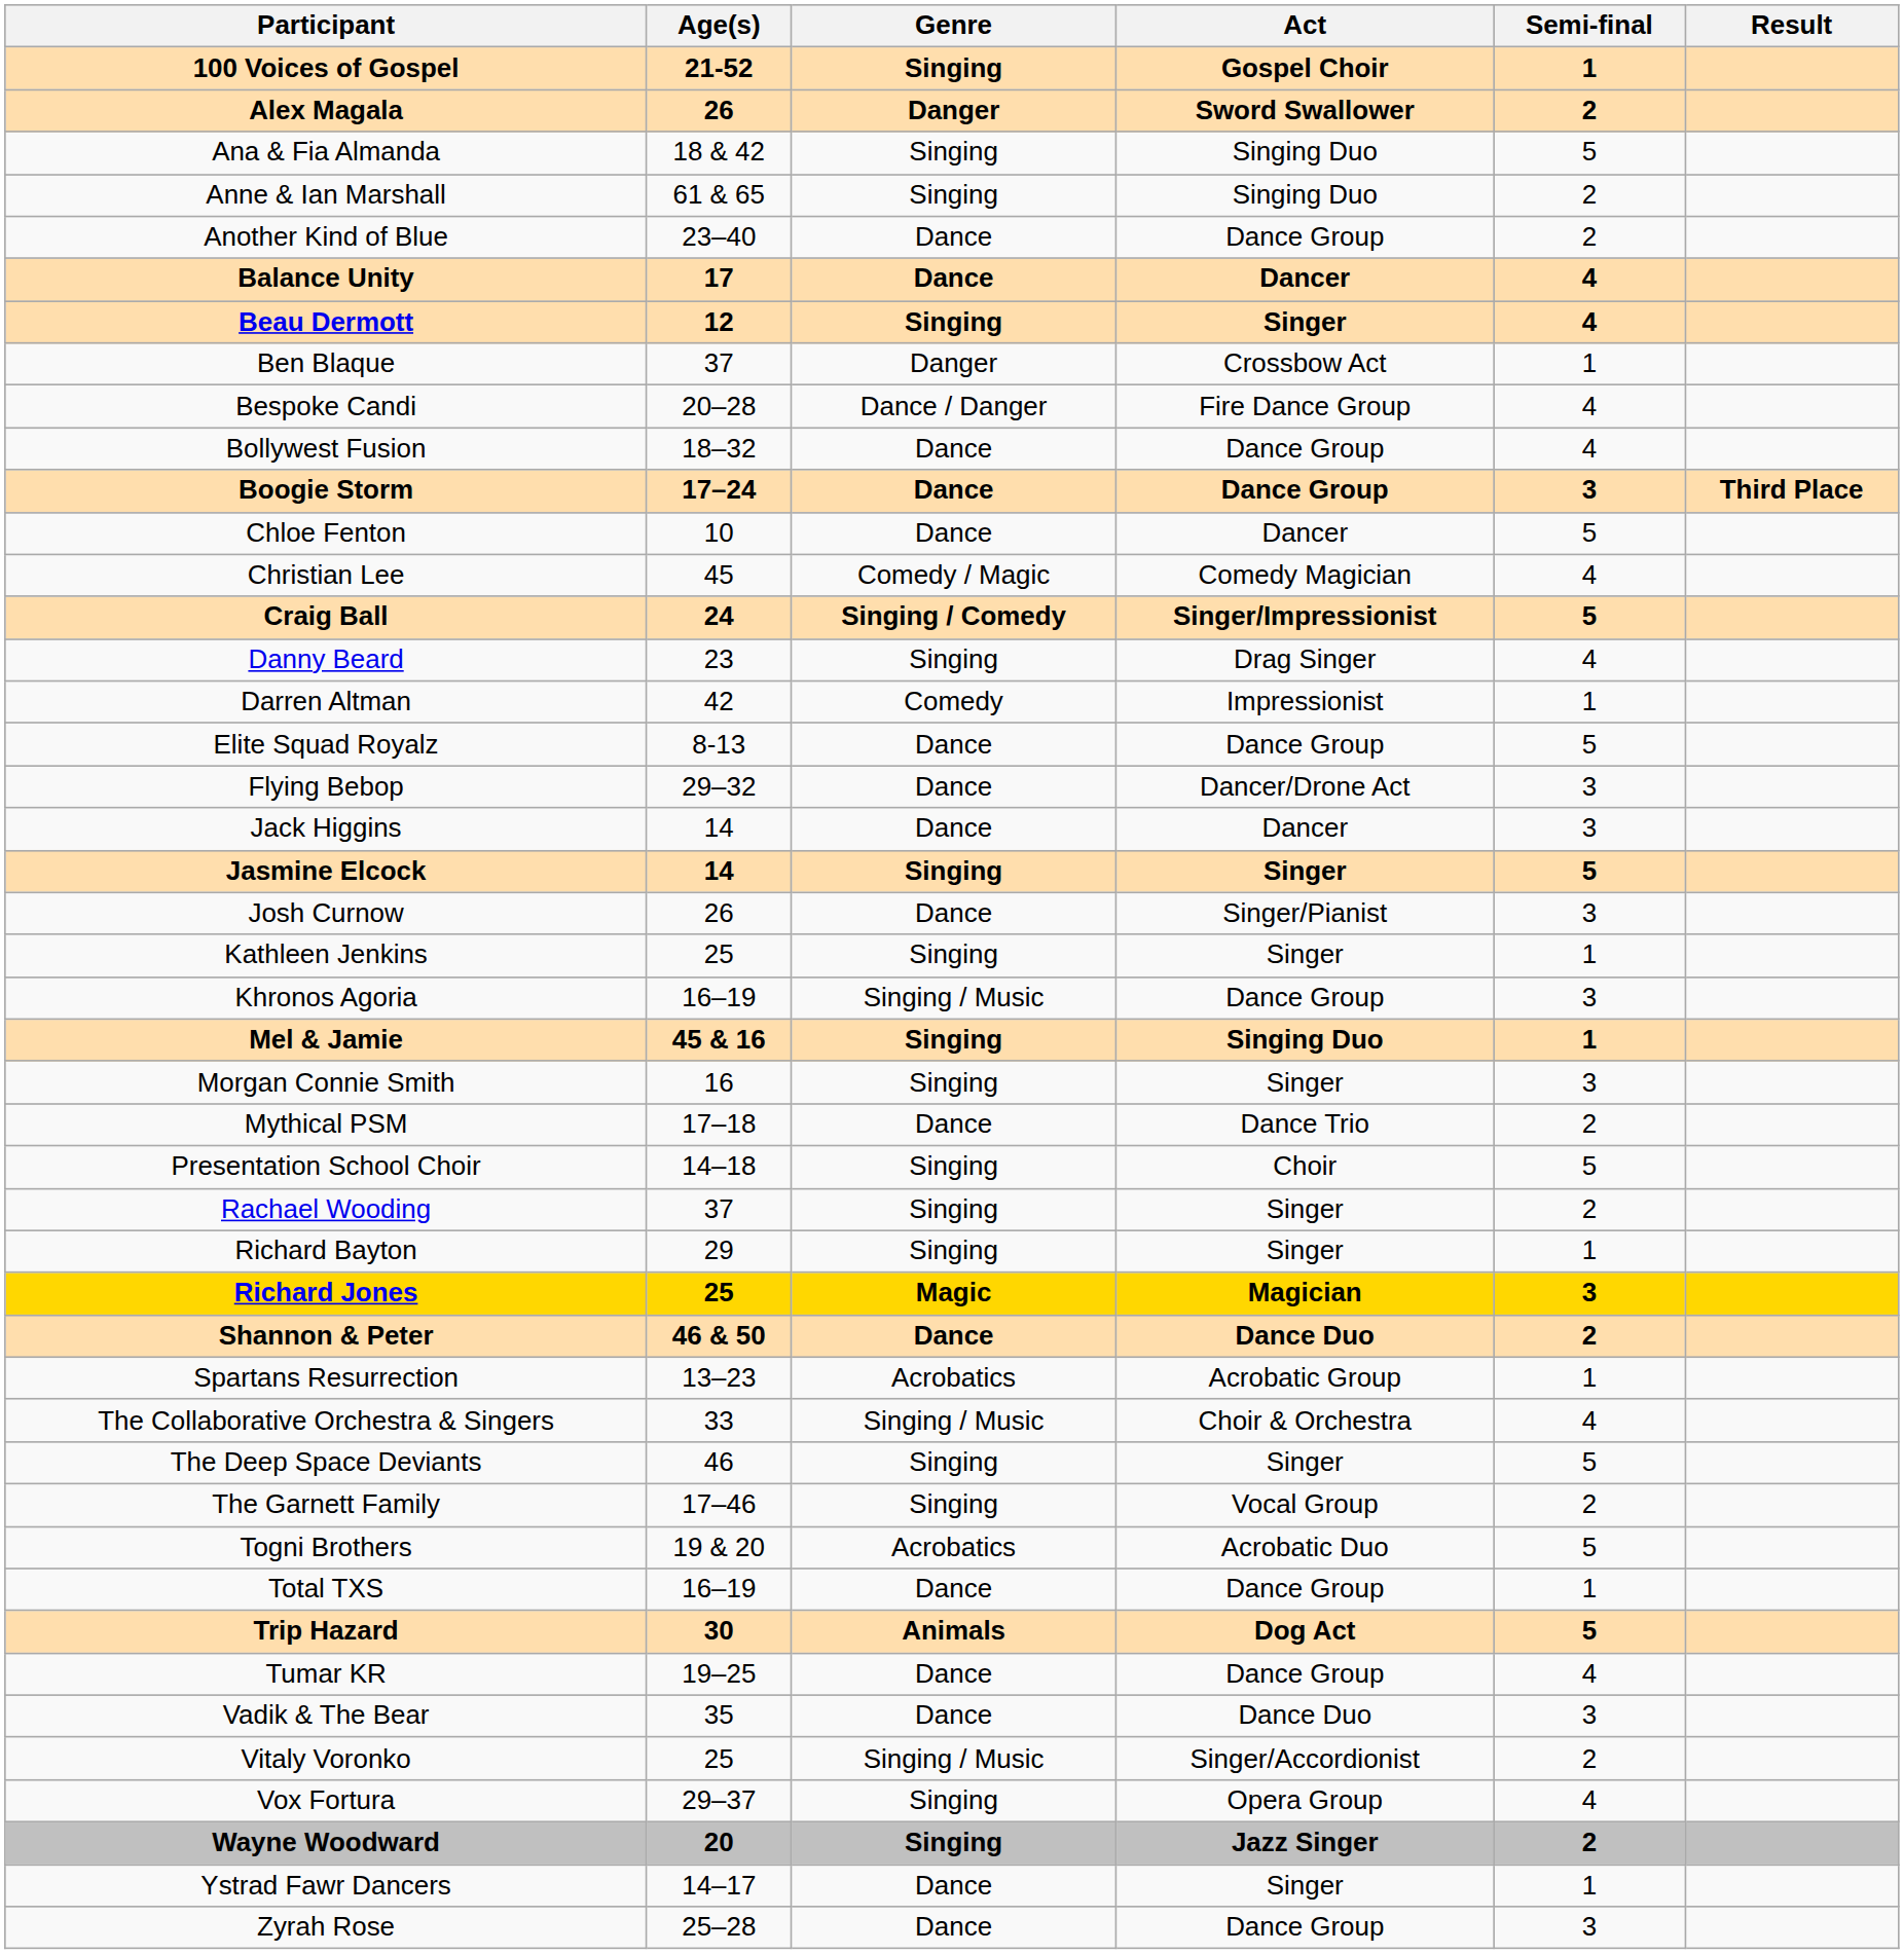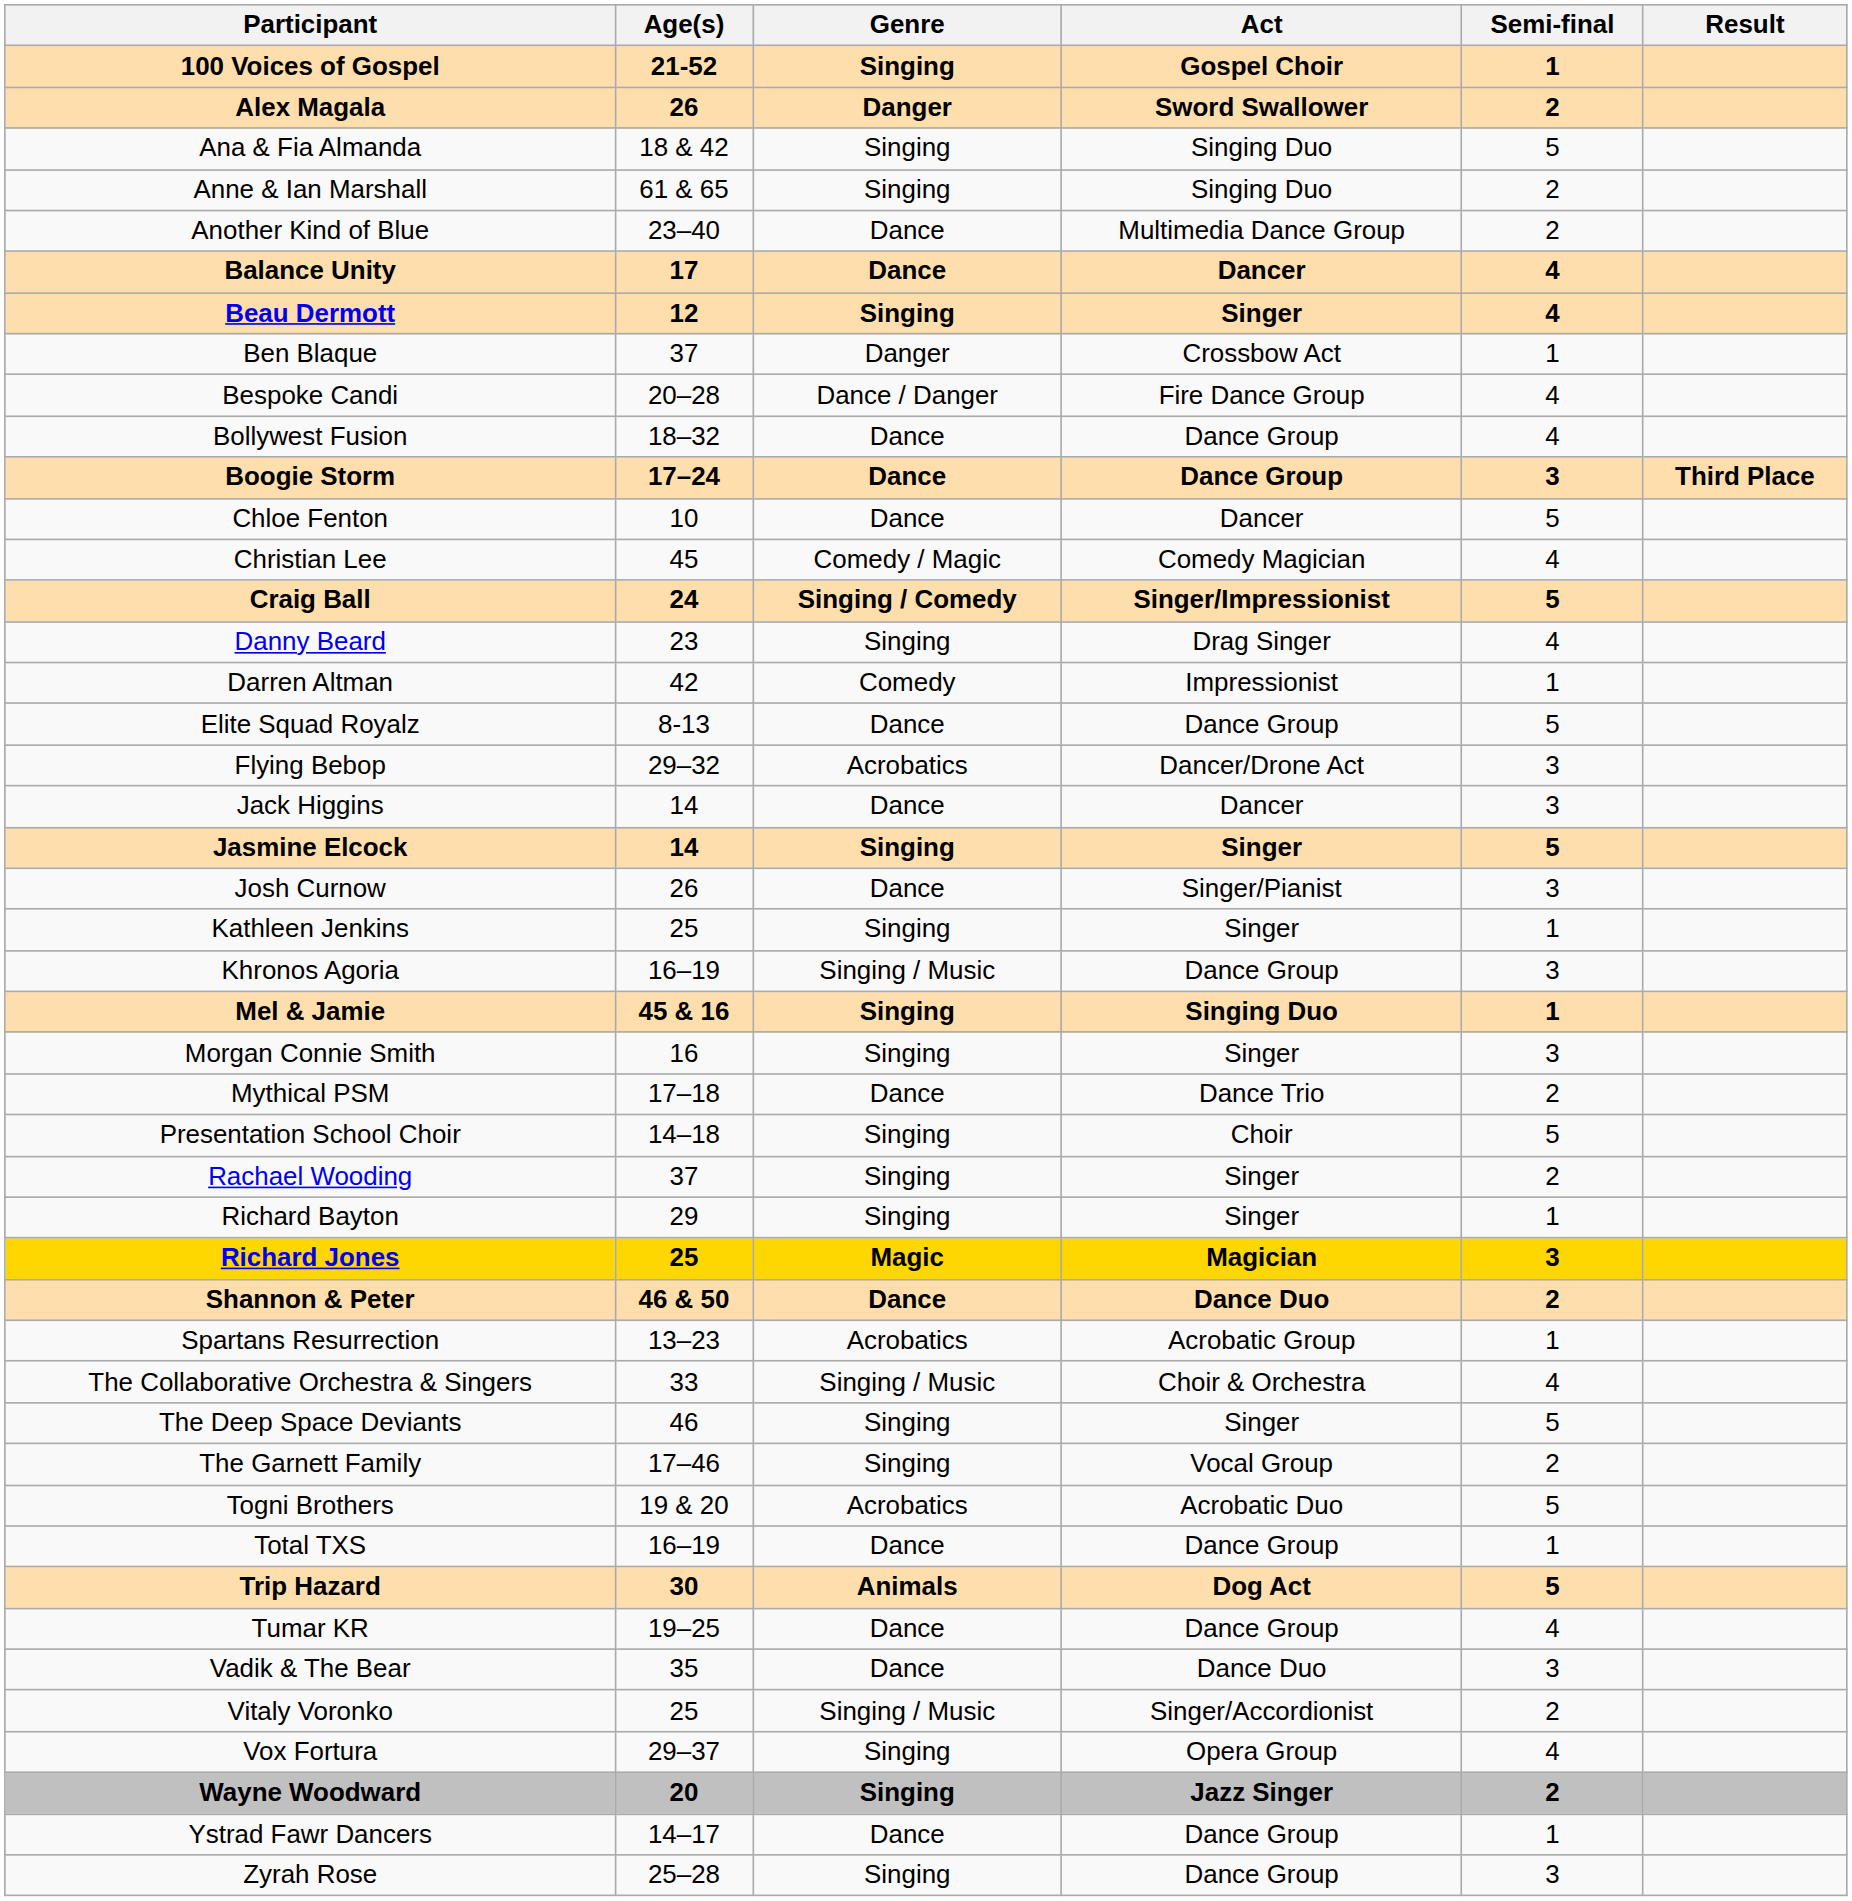Another Kind of Blue | Act: Dance Group -> Multimedia Dance Group
Flying Bebop | Genre: Dance -> Acrobatics
Ystrad Fawr Dancers | Act: Singer -> Dance Group
Zyrah Rose | Genre: Dance -> Singing
